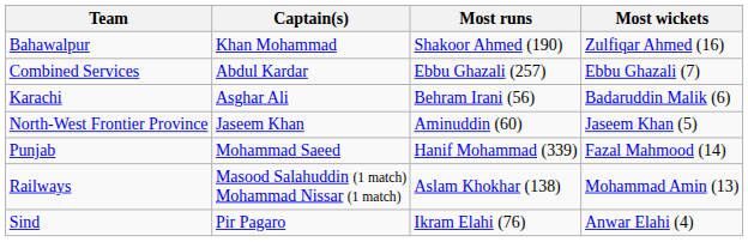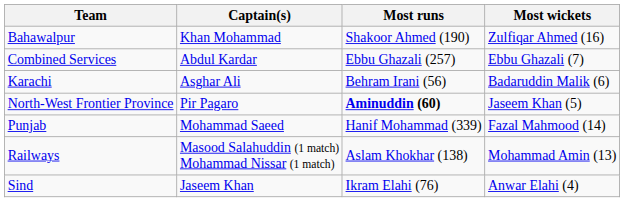North-West Frontier Province | Captain(s): Jaseem Khan -> Pir Pagaro
North-West Frontier Province | Most runs: normal -> bold
Sind | Captain(s): Pir Pagaro -> Jaseem Khan
